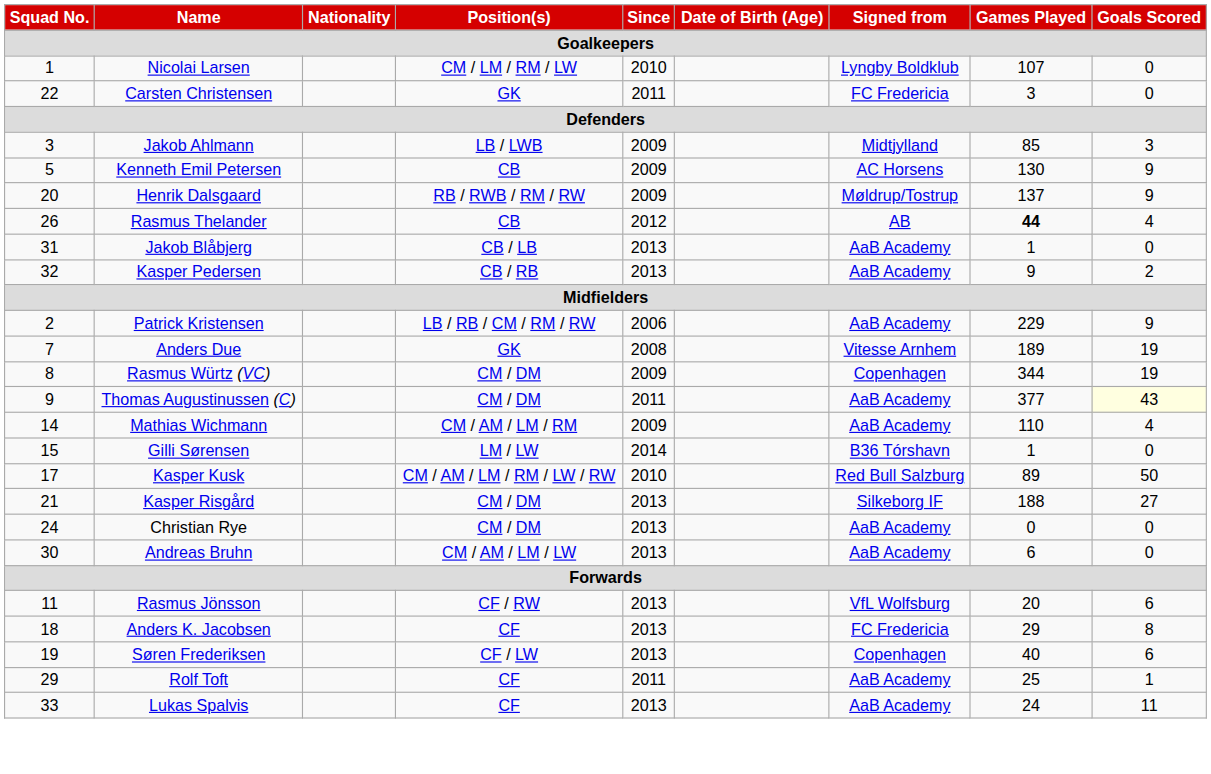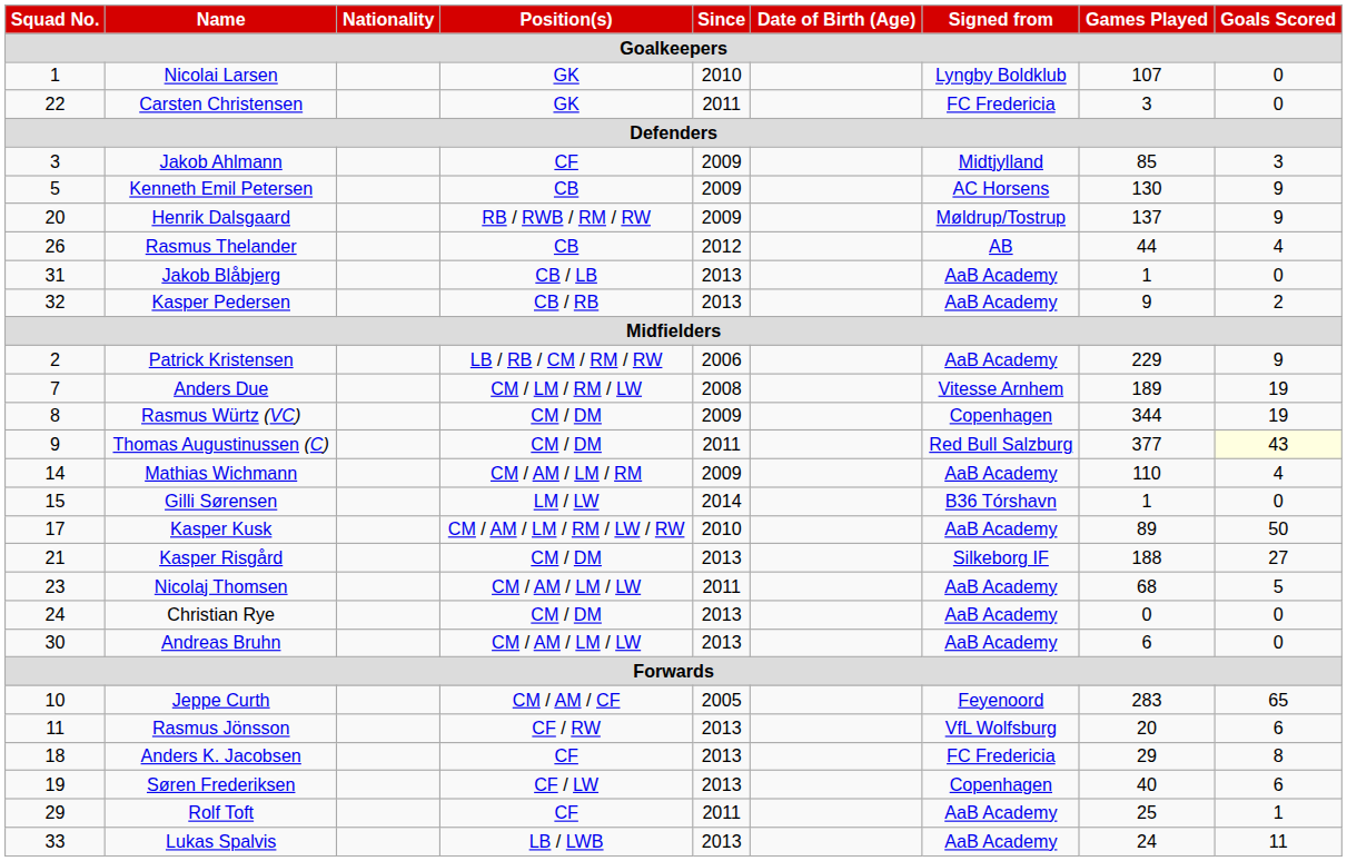Nicolai Larsen | Position(s): CM / LM / RM / LW -> GK
Jakob Ahlmann | Position(s): LB / LWB -> CF
Rasmus Thelander | Games Played: bold -> normal
Anders Due | Position(s): GK -> CM / LM / RM / LW
Thomas Augustinussen (C) | Signed from: AaB Academy -> Red Bull Salzburg
Kasper Kusk | Signed from: Red Bull Salzburg -> AaB Academy
+ row: 23 | Nicolaj Thomsen | CM / AM / LM / LW | 2011 | AaB Academy | 68 | 5
+ row: 10 | Jeppe Curth | CM / AM / CF | 2005 | Feyenoord | 283 | 65
Lukas Spalvis | Position(s): CF -> LB / LWB
